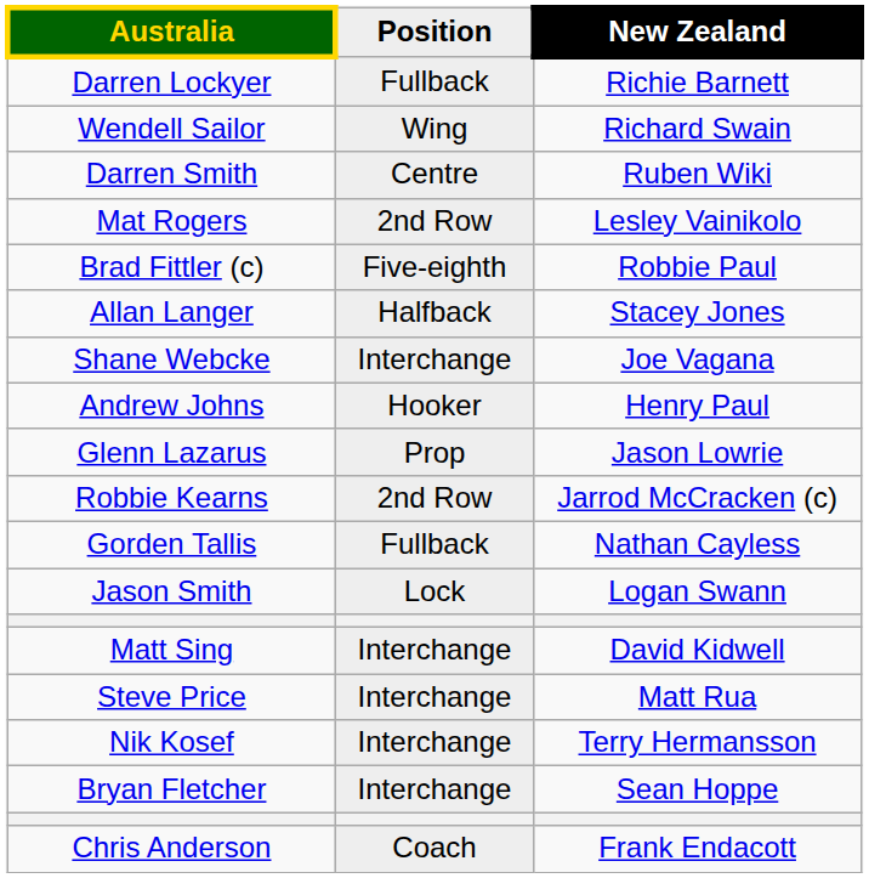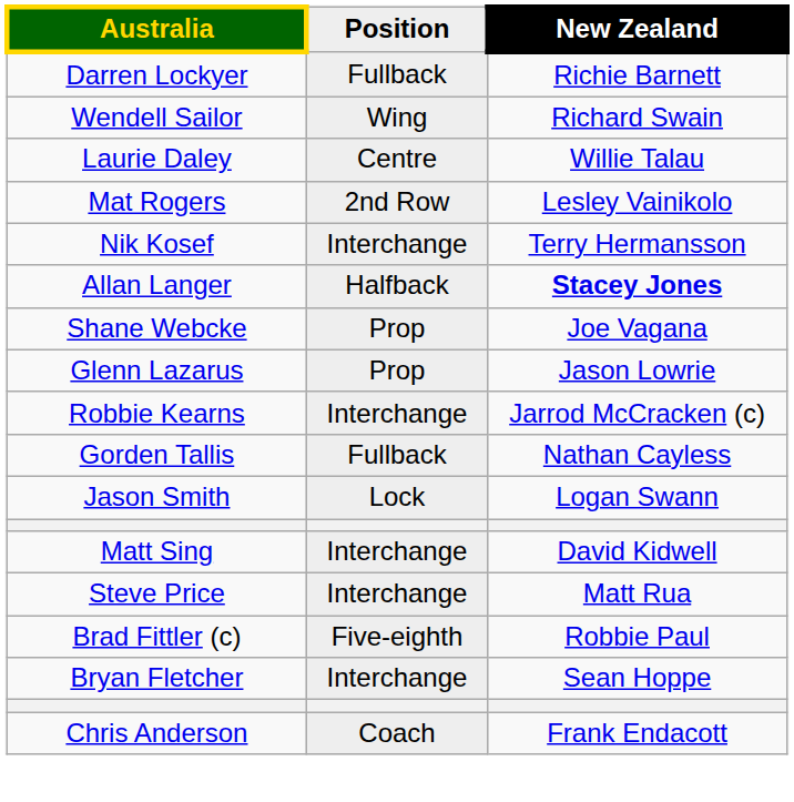+ row: Laurie Daley | Centre | Willie Talau
- row: Darren Smith | Centre | Ruben Wiki
rows swapped: Brad Fittler (c) <-> Nik Kosef
Allan Langer | New Zealand: normal -> bold
Shane Webcke | Position: Interchange -> Prop
- row: Andrew Johns | Hooker | Henry Paul
Robbie Kearns | Position: 2nd Row -> Interchange
